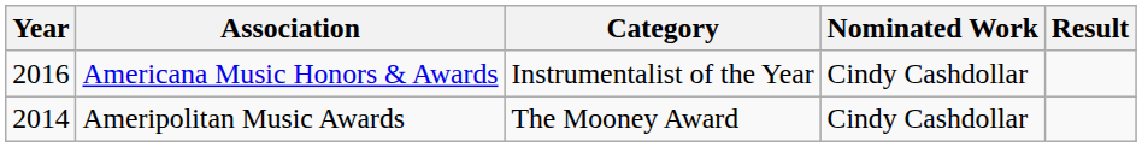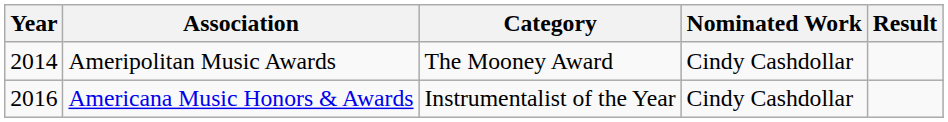rows swapped: Ameripolitan Music Awards <-> Americana Music Honors & Awards
